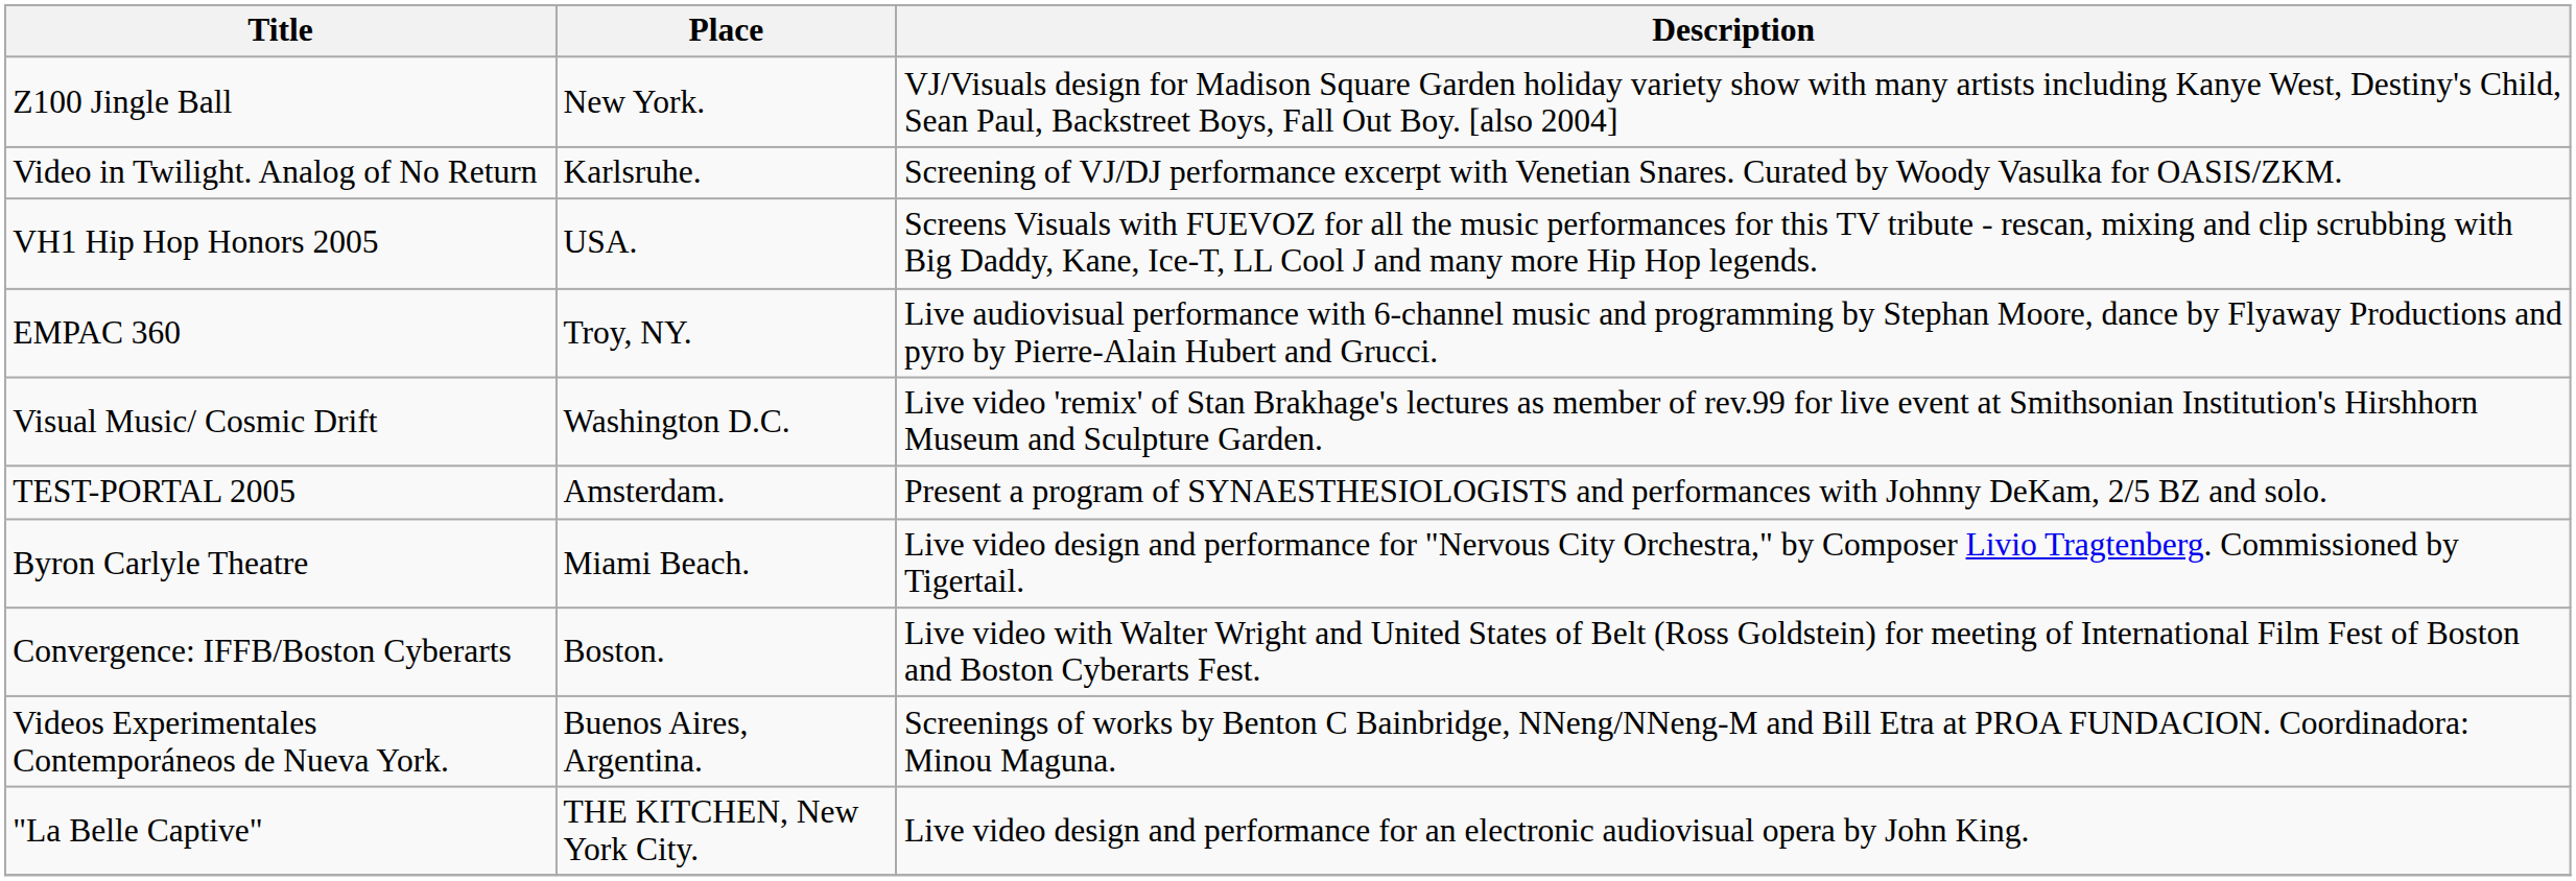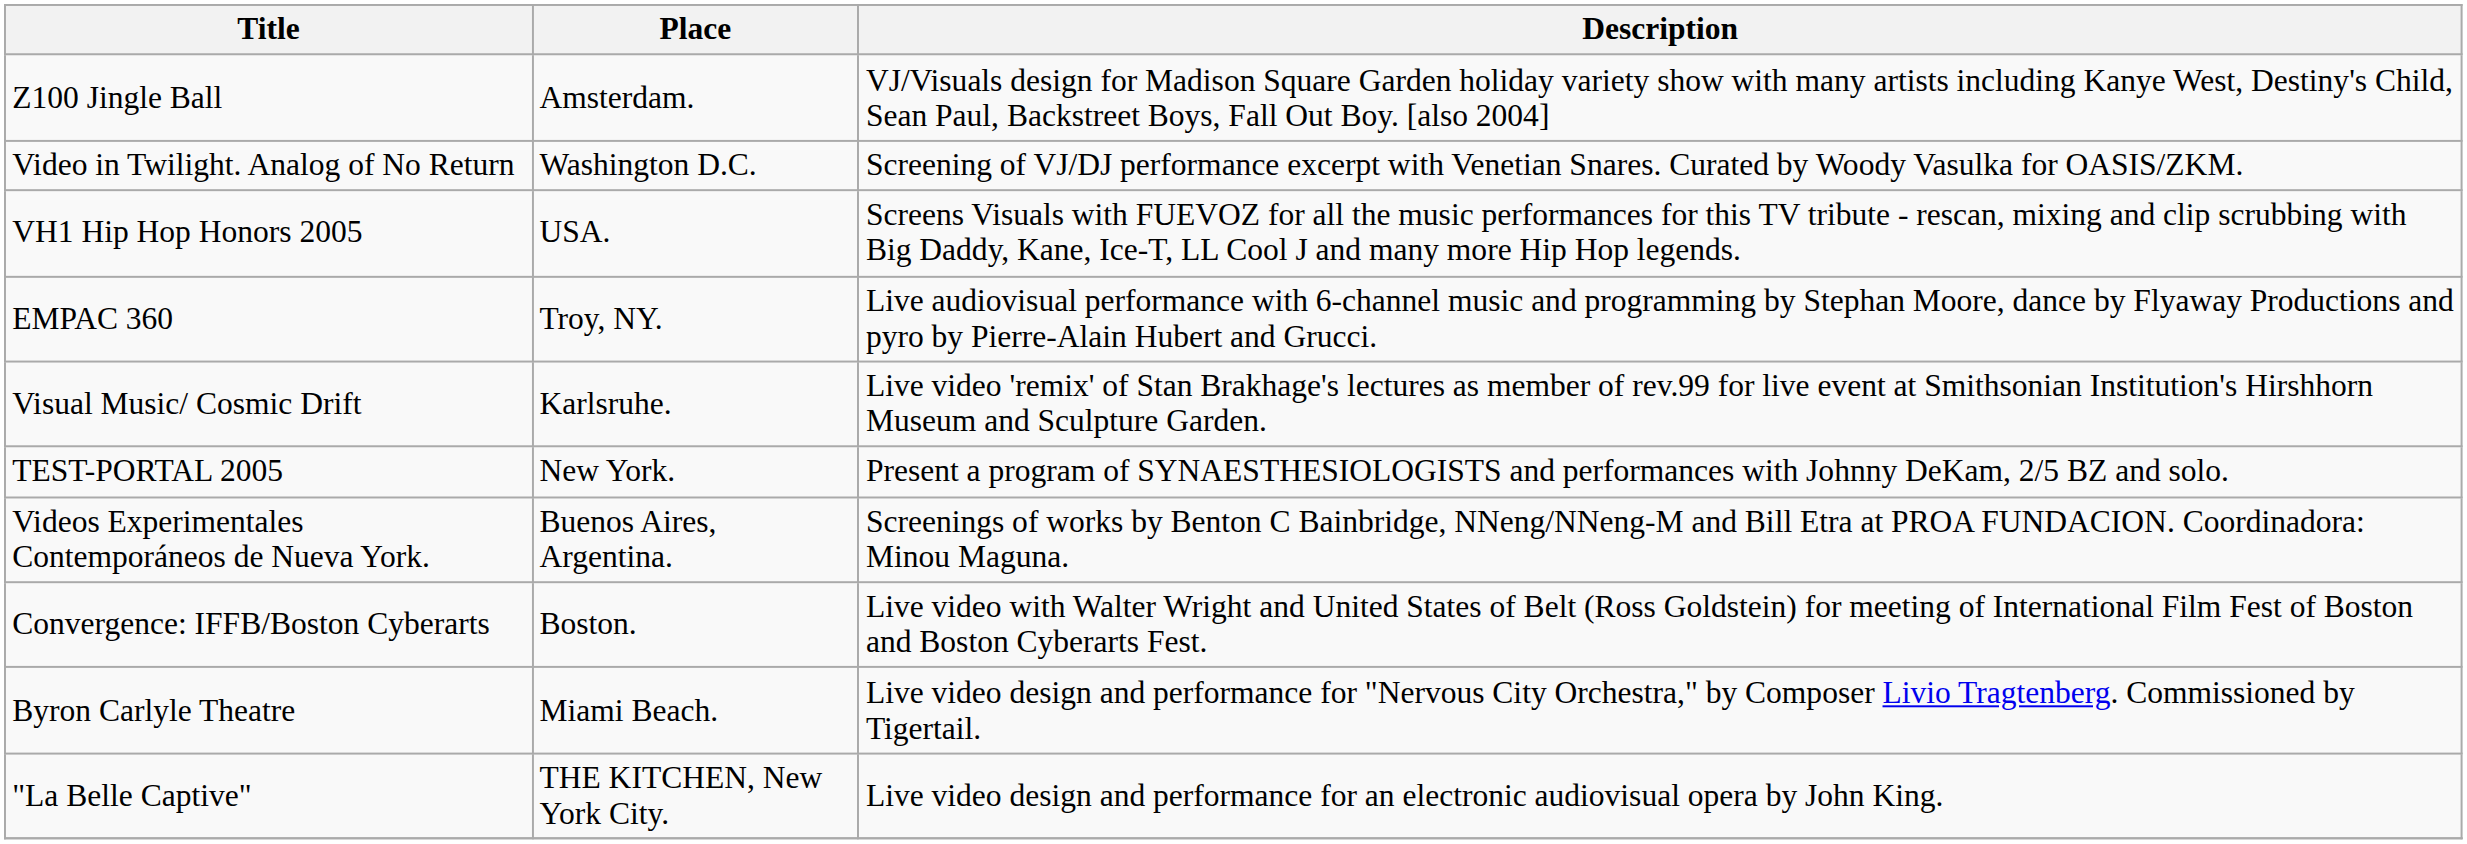Z100 Jingle Ball | Place: New York. -> Amsterdam.
Video in Twilight. Analog of No Return | Place: Karlsruhe. -> Washington D.C.
Visual Music/ Cosmic Drift | Place: Washington D.C. -> Karlsruhe.
TEST-PORTAL 2005 | Place: Amsterdam. -> New York.
rows swapped: Videos Experimentales Contemporáneos de Nueva York. <-> Byron Carlyle Theatre
